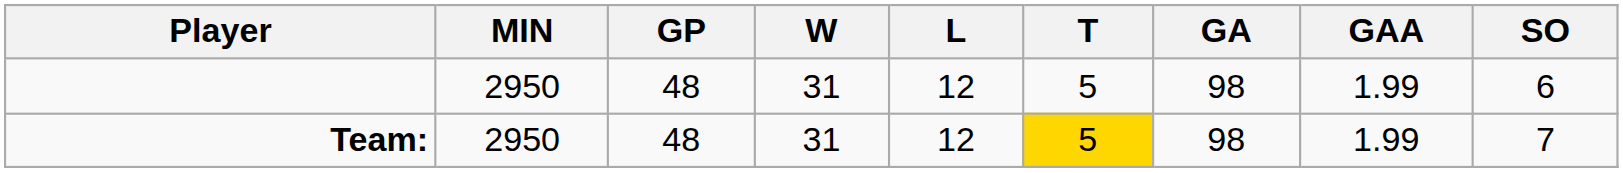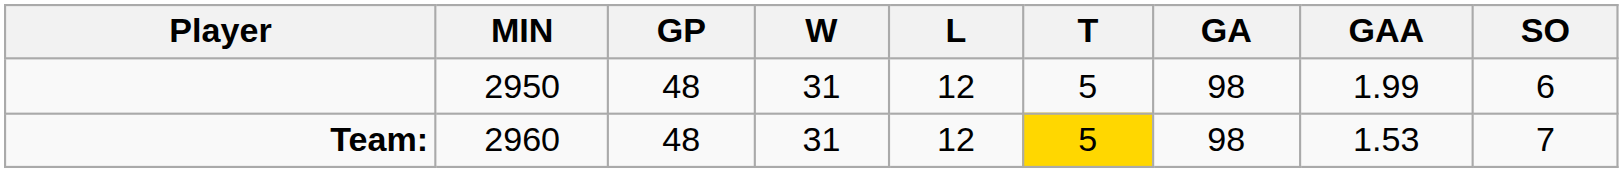Team: | MIN: 2950 -> 2960
Team: | GAA: 1.99 -> 1.53
